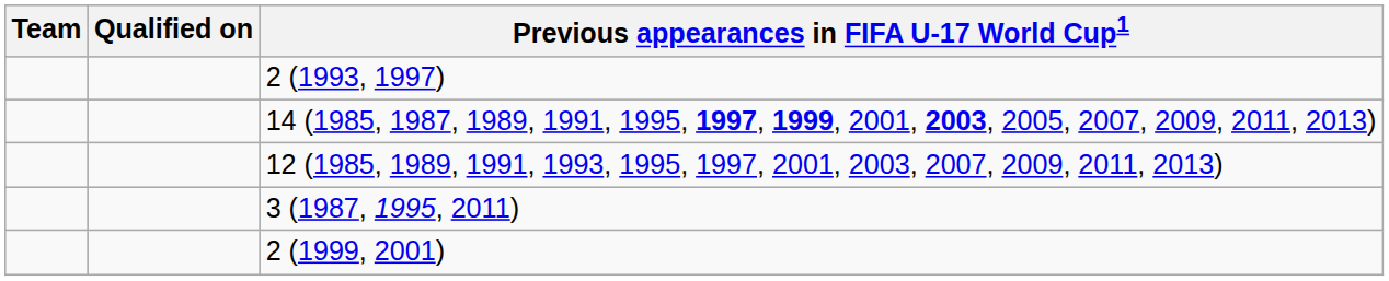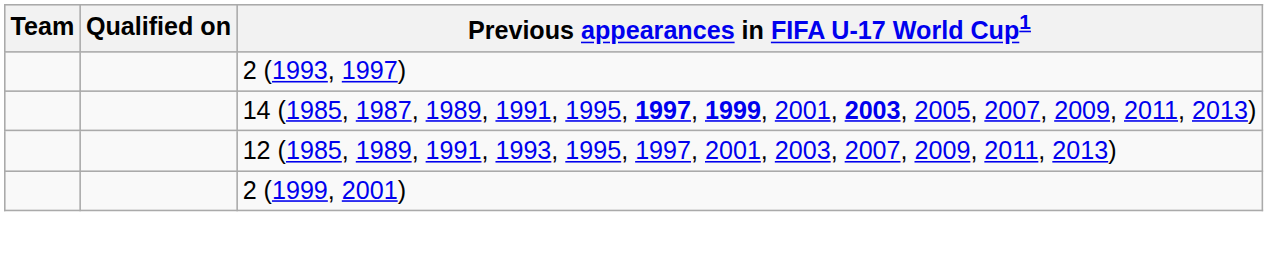- row: 3 (1987, 1995, 2011)
